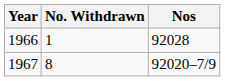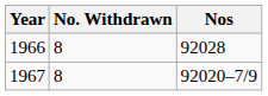1966 | No. Withdrawn: 1 -> 8
